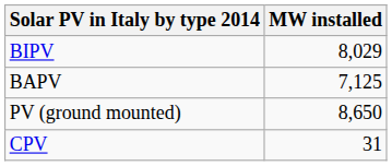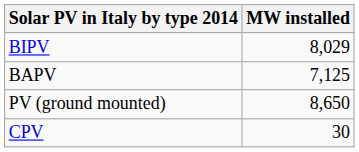CPV | MW installed: 31 -> 30
